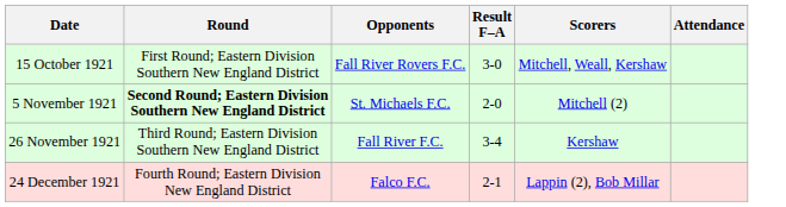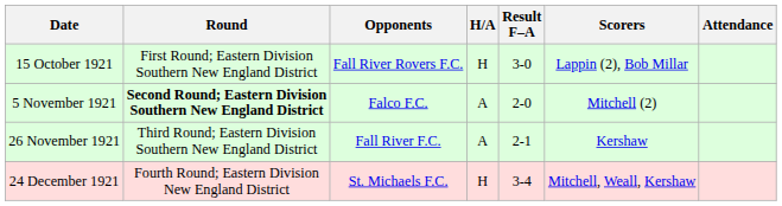+ column: H/A | H | A | A | H
15 October 1921 | Scorers: Mitchell, Weall, Kershaw -> Lappin (2), Bob Millar
5 November 1921 | Opponents: St. Michaels F.C. -> Falco F.C.
26 November 1921 | Result F–A: 3-4 -> 2-1
24 December 1921 | Opponents: Falco F.C. -> St. Michaels F.C.
24 December 1921 | Result F–A: 2-1 -> 3-4
24 December 1921 | Scorers: Lappin (2), Bob Millar -> Mitchell, Weall, Kershaw
